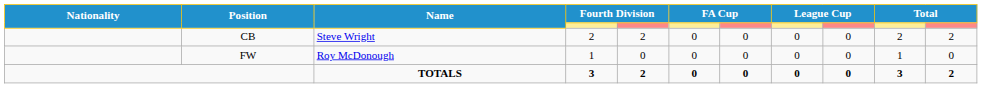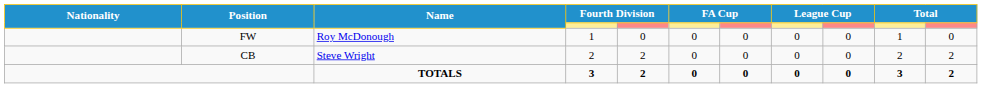rows swapped: CB <-> FW
